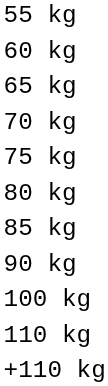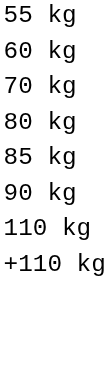- row: 65 kg
- row: 75 kg
- row: 100 kg
